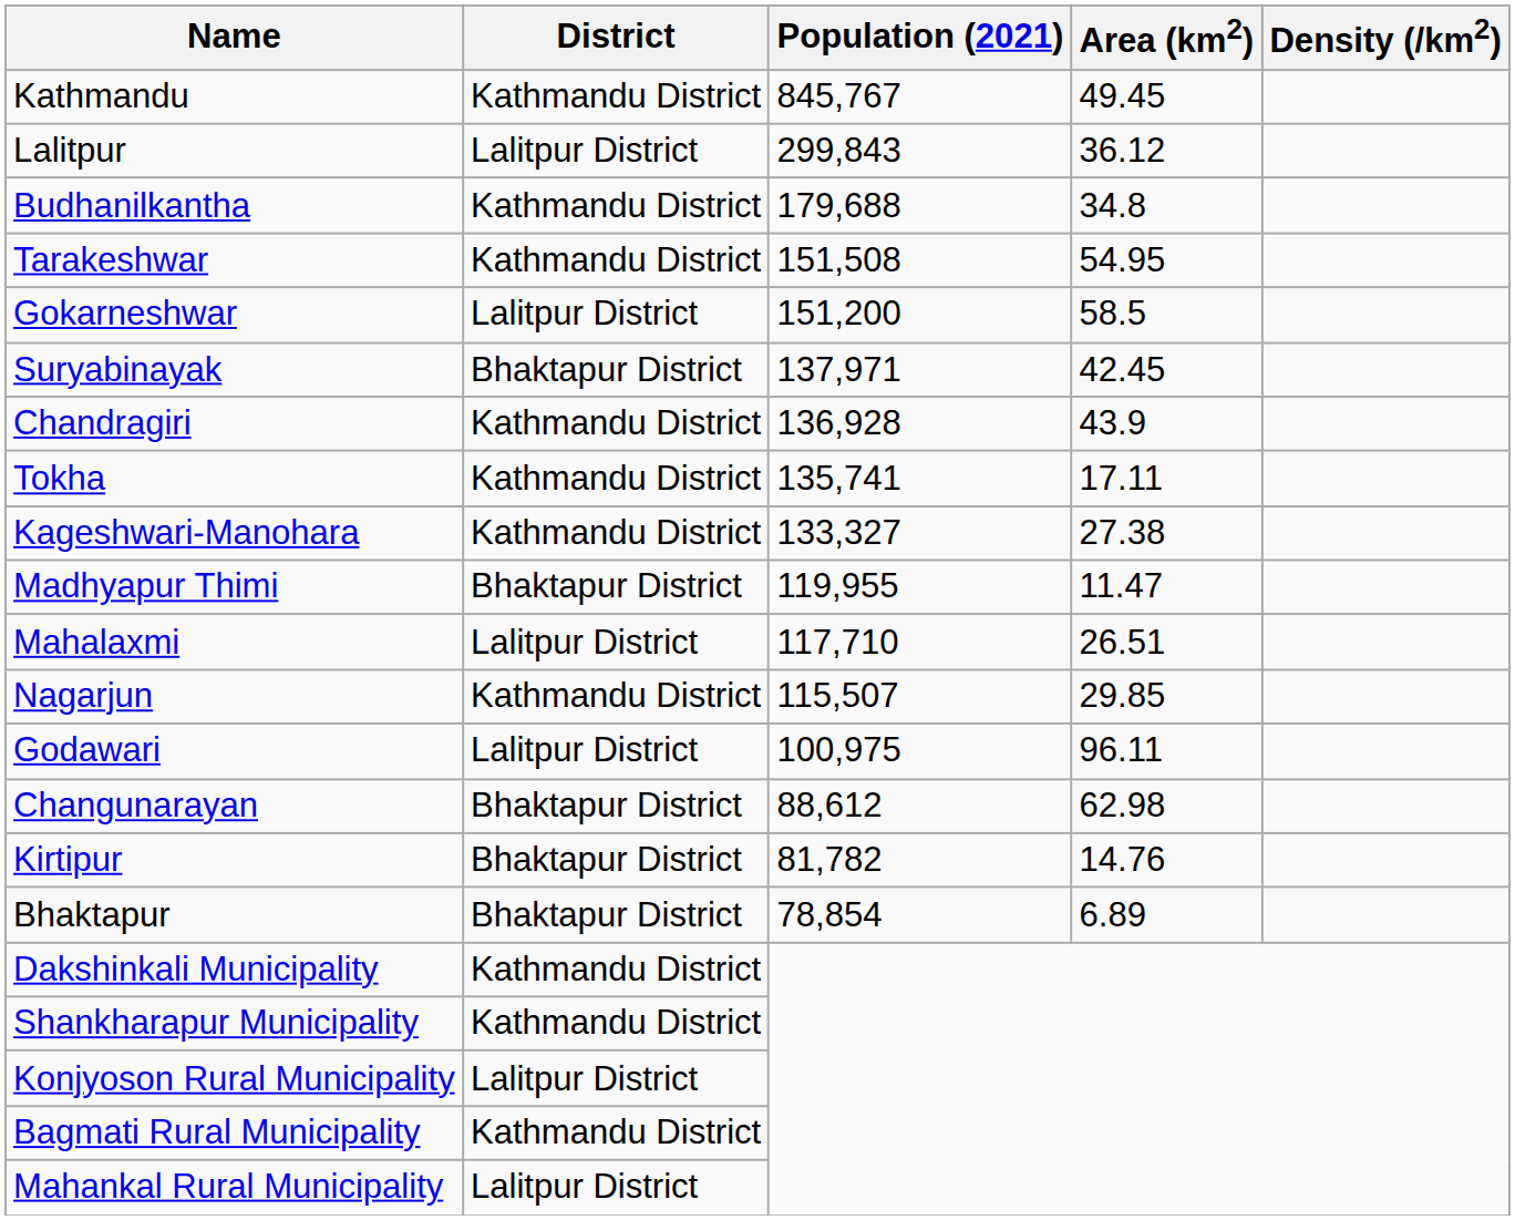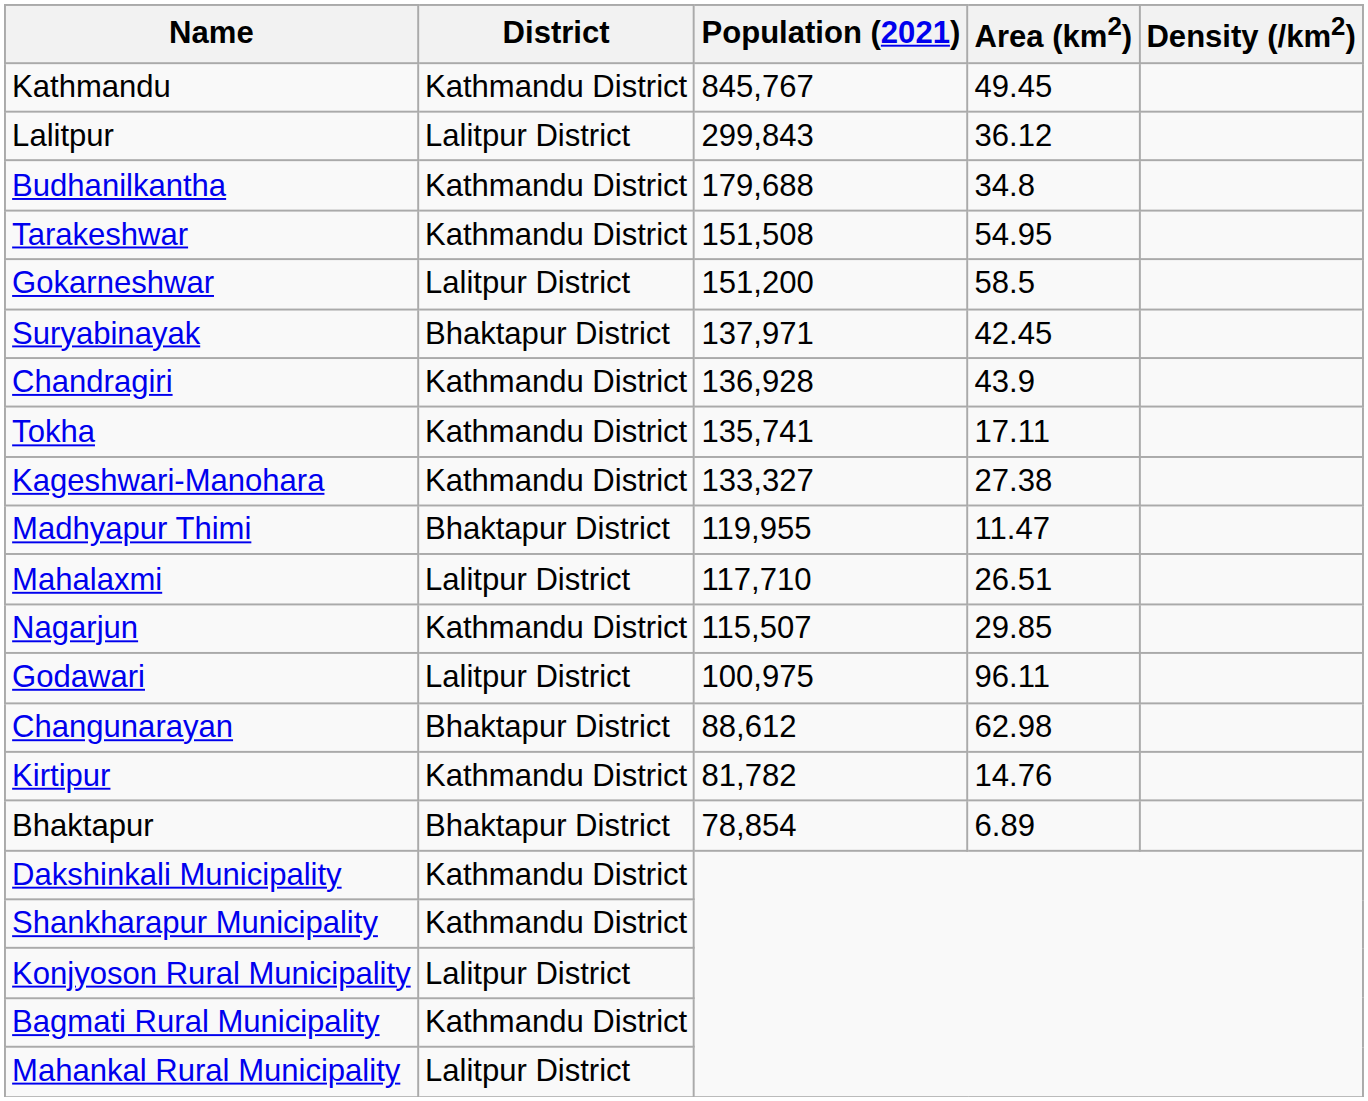Kirtipur | District: Bhaktapur District -> Kathmandu District
